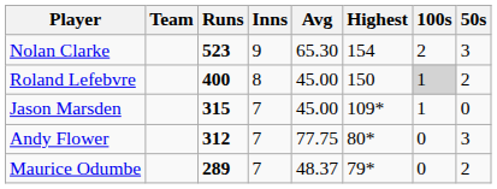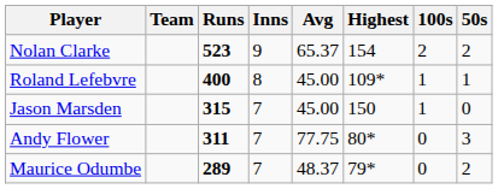Nolan Clarke | Avg: 65.30 -> 65.37
Nolan Clarke | 50s: 3 -> 2
Roland Lefebvre | Highest: 150 -> 109*
Roland Lefebvre | 100s: lightgrey background -> no background
Roland Lefebvre | 50s: 2 -> 1
Jason Marsden | Highest: 109* -> 150
Andy Flower | Runs: 312 -> 311
